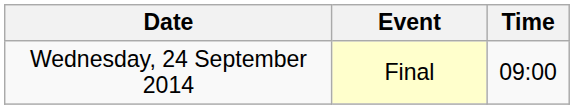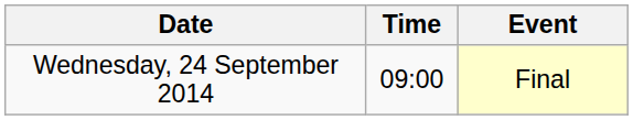columns swapped: Time <-> Event
